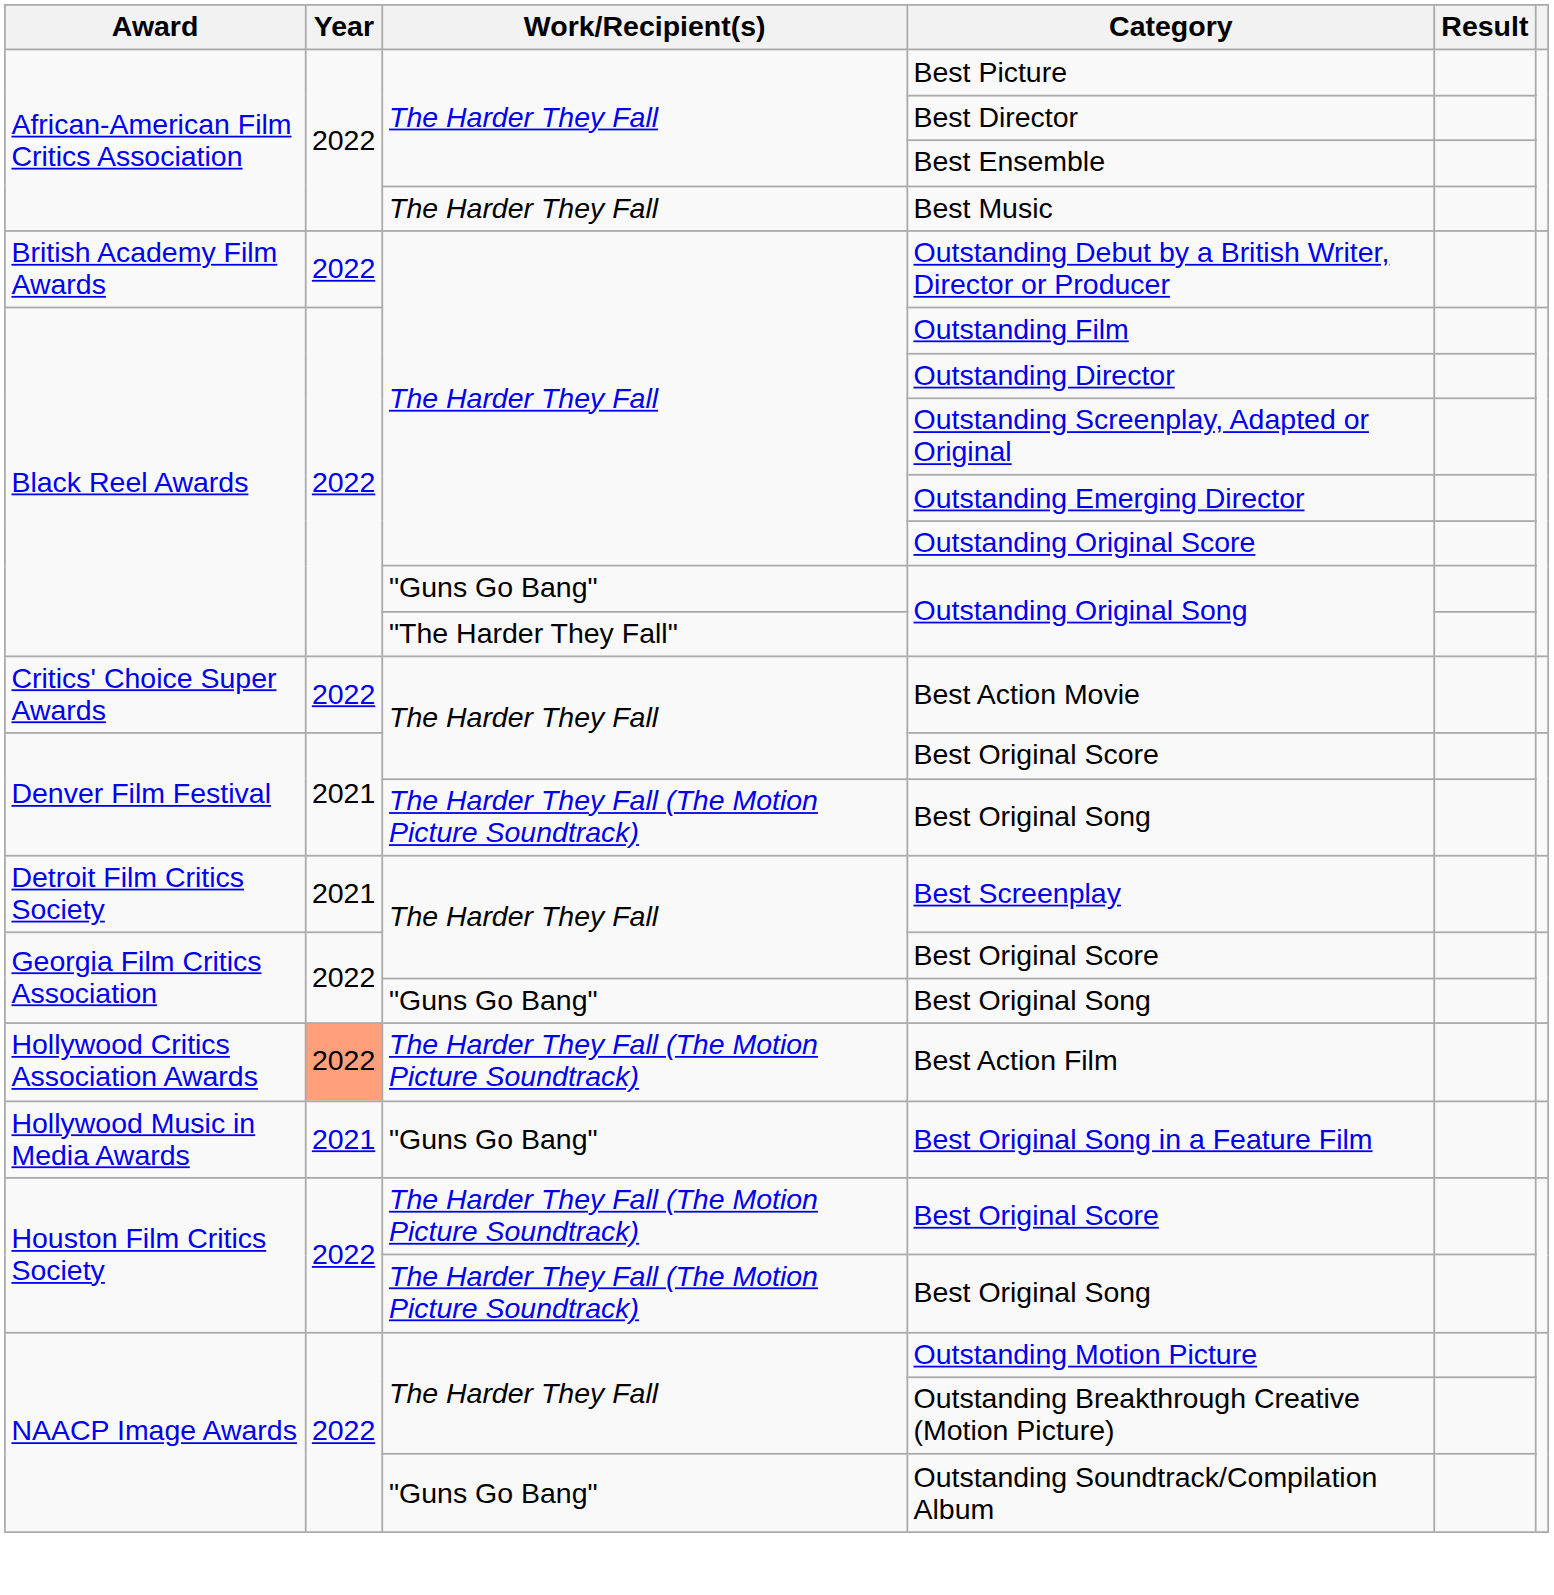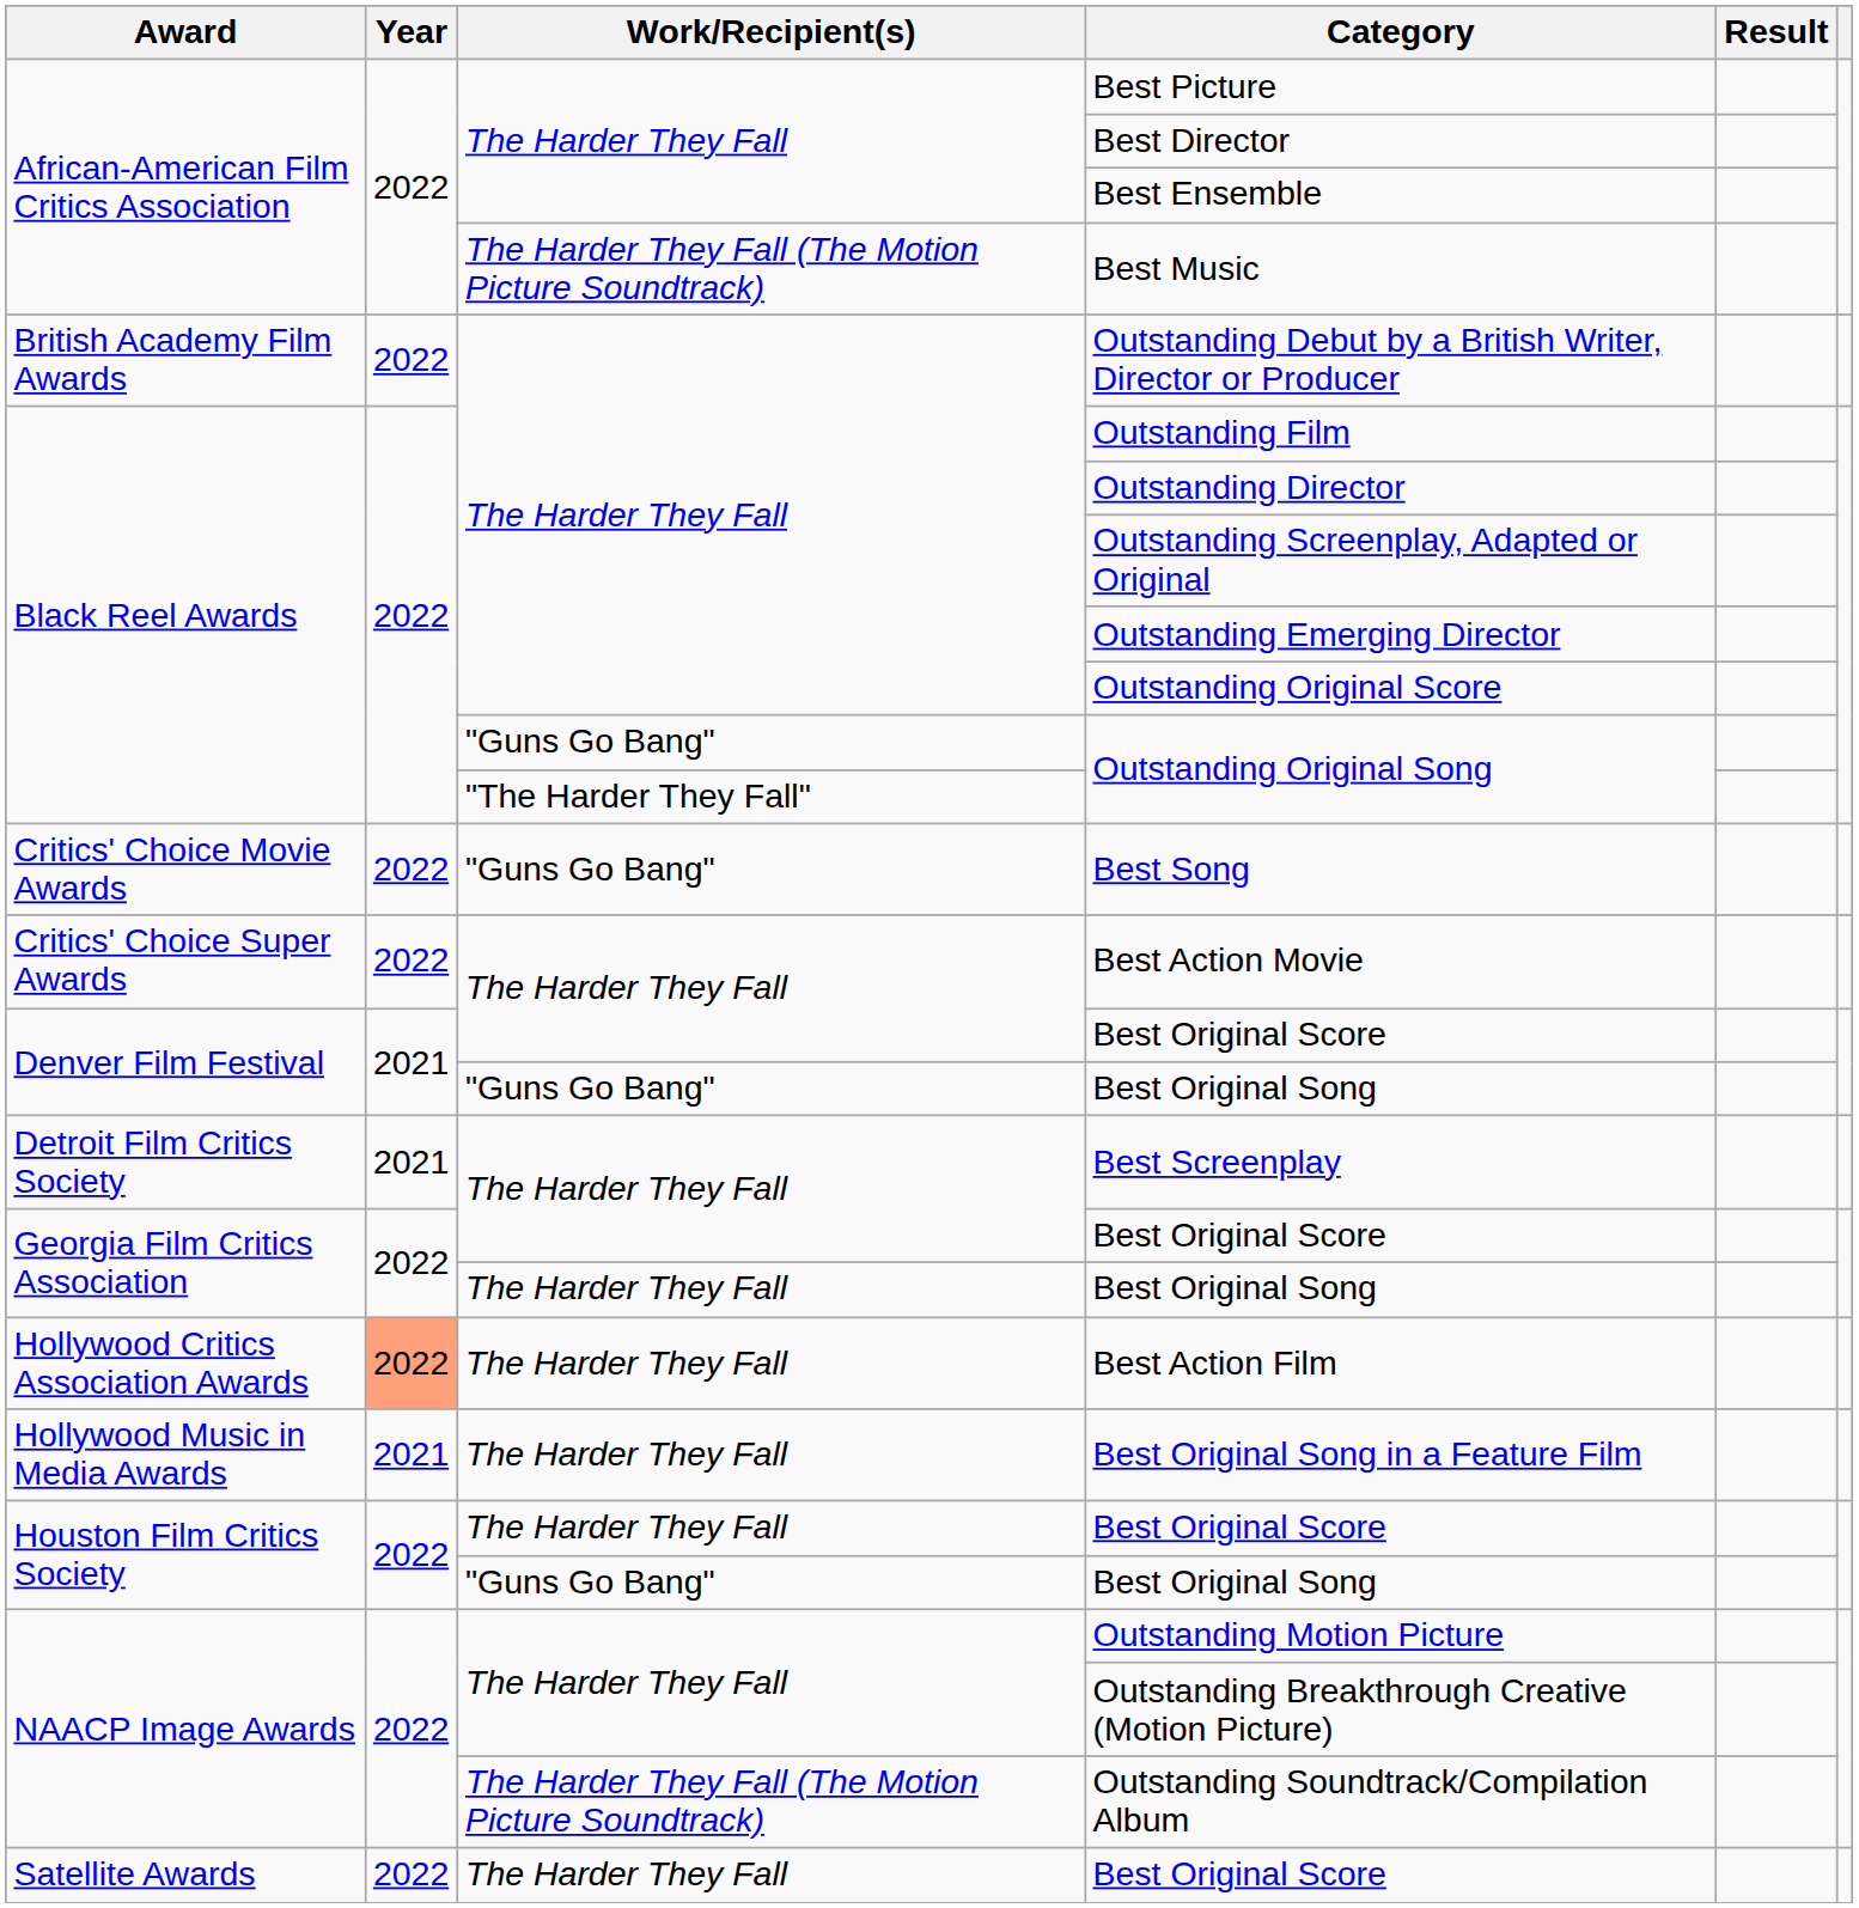Best Music | Work/Recipient(s): The Harder They Fall -> The Harder They Fall (The Motion Picture Soundtrack)
+ row: Critics' Choice Movie Awards | 2022 | "Guns Go Bang" | Best Song
Denver Film Festival / Best Original Song | Work/Recipient(s): The Harder They Fall (The Motion Picture Soundtrack) -> "Guns Go Bang"
Georgia Film Critics Association / Best Original Song | Work/Recipient(s): "Guns Go Bang" -> The Harder They Fall
Best Action Film | Work/Recipient(s): The Harder They Fall (The Motion Picture Soundtrack) -> The Harder They Fall
Best Original Song in a Feature Film | Work/Recipient(s): "Guns Go Bang" -> The Harder They Fall
Houston Film Critics Society / Best Original Score | Work/Recipient(s): The Harder They Fall (The Motion Picture Soundtrack) -> The Harder They Fall
Houston Film Critics Society / Best Original Song | Work/Recipient(s): The Harder They Fall (The Motion Picture Soundtrack) -> "Guns Go Bang"
Outstanding Soundtrack/Compilation Album | Work/Recipient(s): "Guns Go Bang" -> The Harder They Fall (The Motion Picture Soundtrack)
+ row: Satellite Awards | 2022 | The Harder They Fall | Best Original Score
